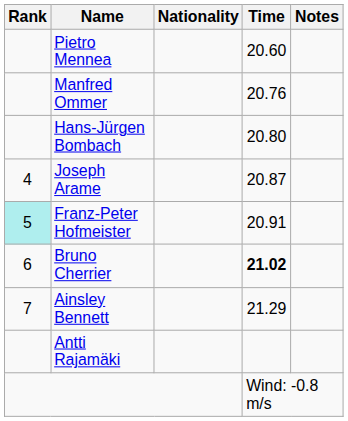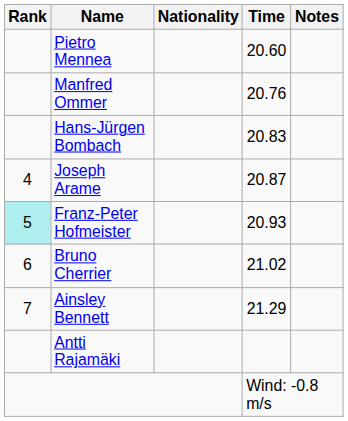Hans-Jürgen Bombach | Time: 20.80 -> 20.83
Franz-Peter Hofmeister | Time: 20.91 -> 20.93
Bruno Cherrier | Time: bold -> normal
